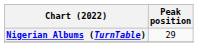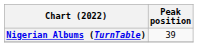Nigerian Albums (TurnTable) | Peak position: 29 -> 39
